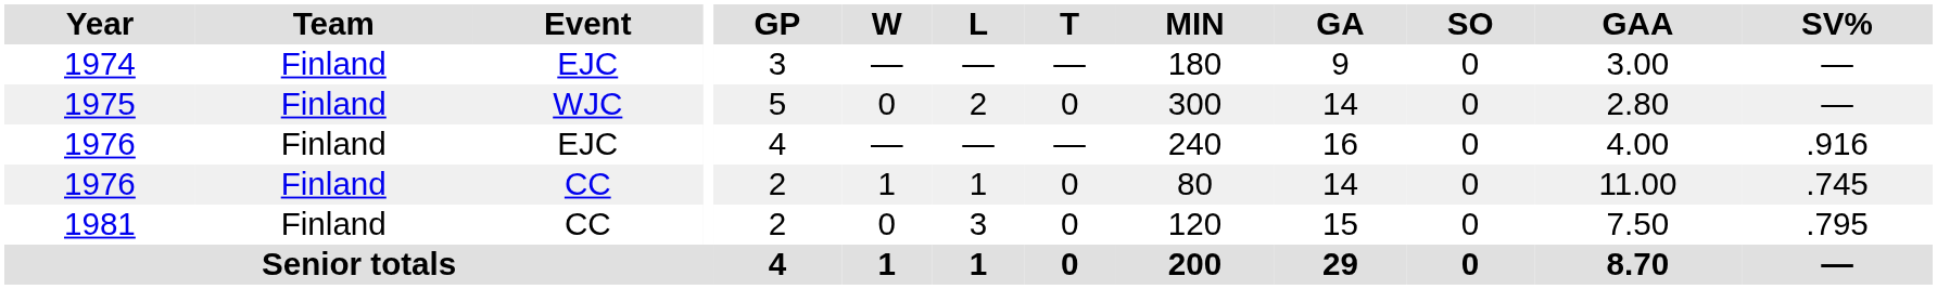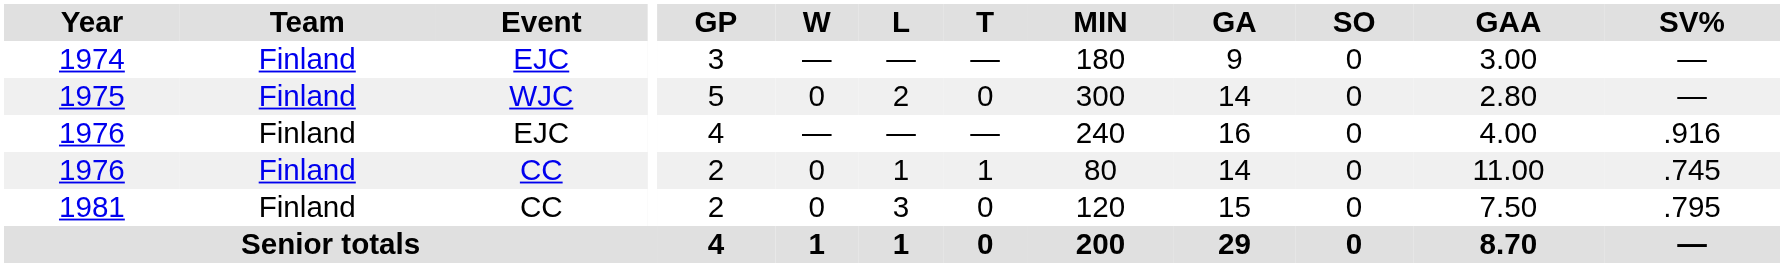1976 / CC | W: 1 -> 0
1976 / CC | T: 0 -> 1
